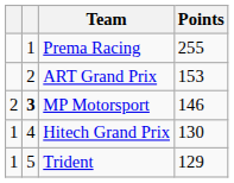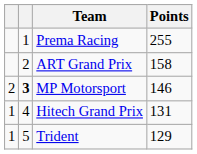ART Grand Prix | Points: 153 -> 158
Hitech Grand Prix | Points: 130 -> 131
